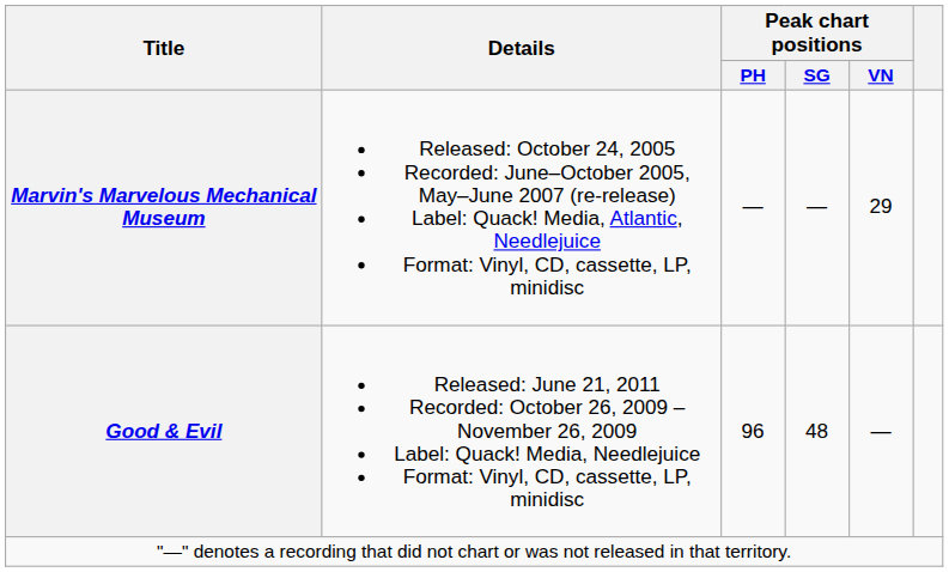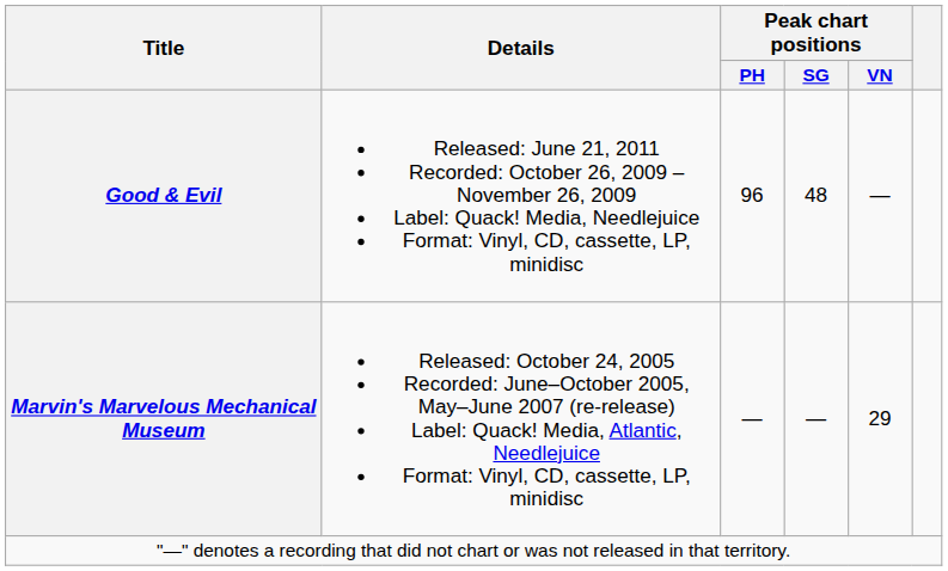rows swapped: Marvin's Marvelous Mechanical Museum <-> Good & Evil
